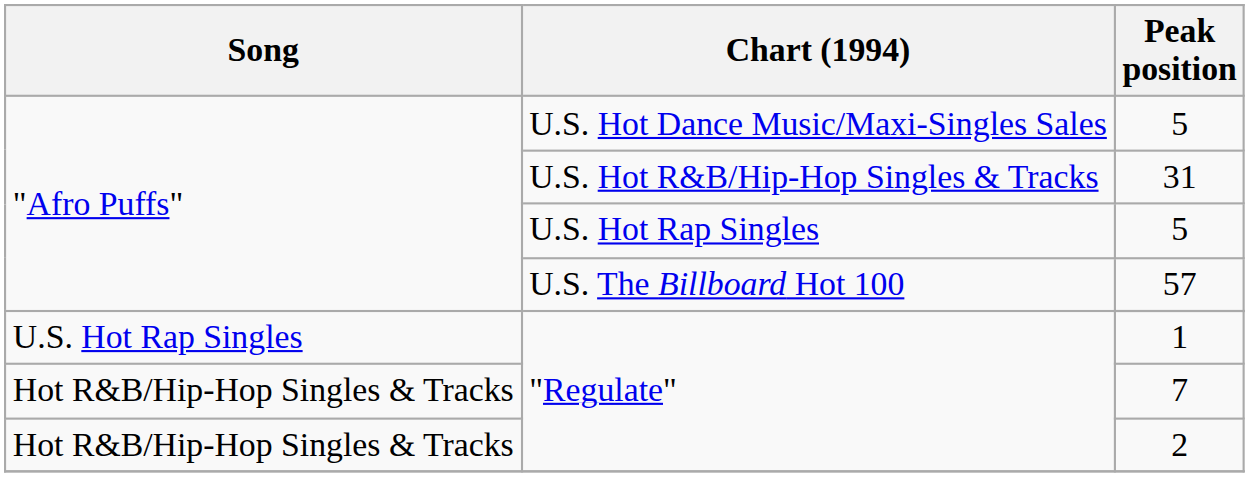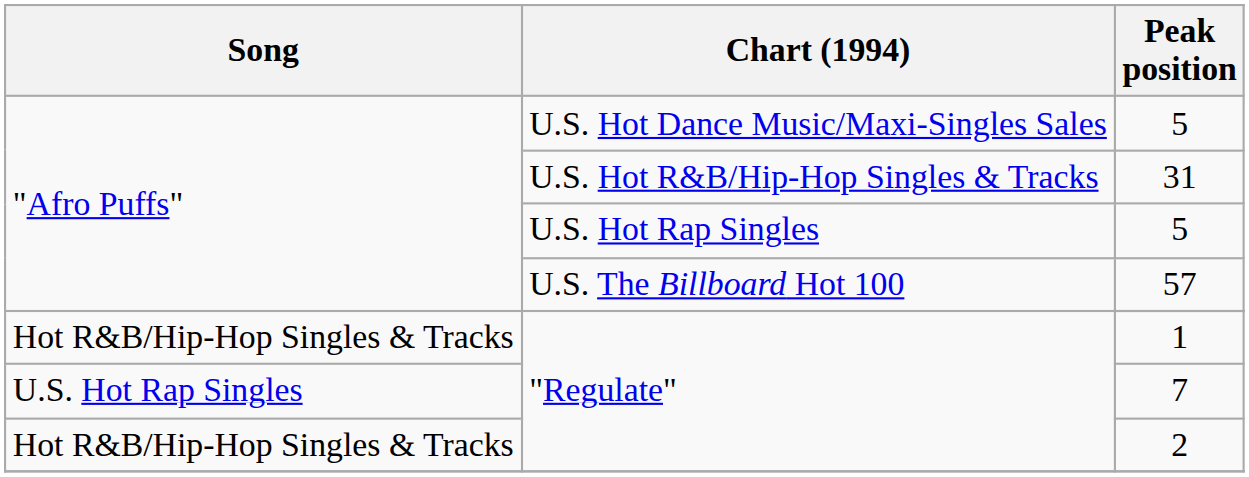1 | Song: U.S. Hot Rap Singles -> Hot R&B/Hip-Hop Singles & Tracks
7 | Song: Hot R&B/Hip-Hop Singles & Tracks -> U.S. Hot Rap Singles
